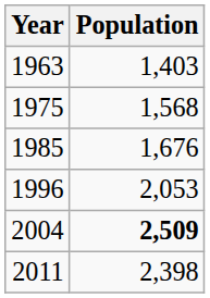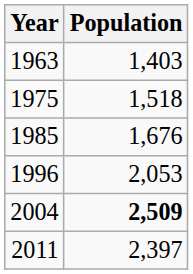1975 | Population: 1,568 -> 1,518
2011 | Population: 2,398 -> 2,397
